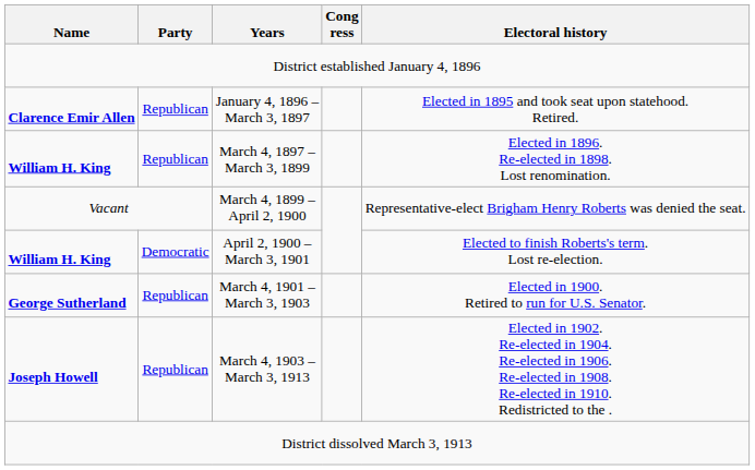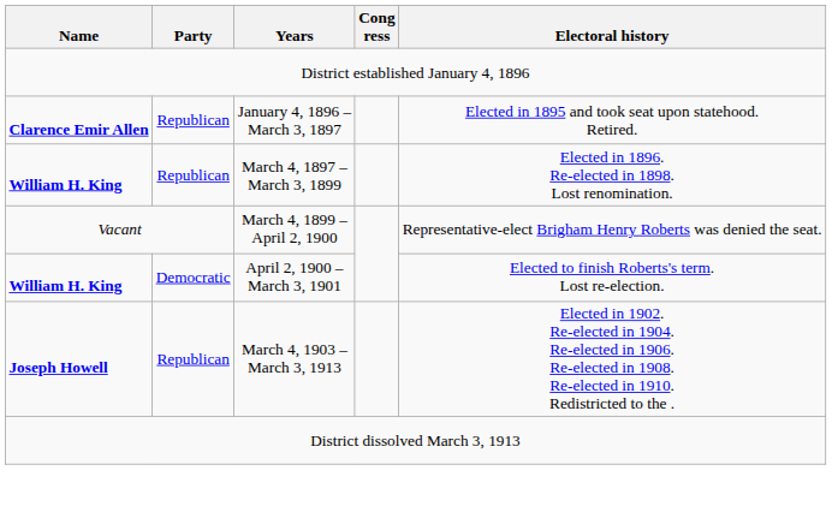- row: George Sutherland | Republican | March 4, 1901 – March 3, 1903 | Elected in 1900. Retired to run for U.S. Senator.
